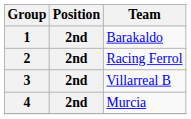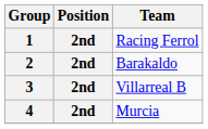1 | Team: Barakaldo -> Racing Ferrol
2 | Team: Racing Ferrol -> Barakaldo
